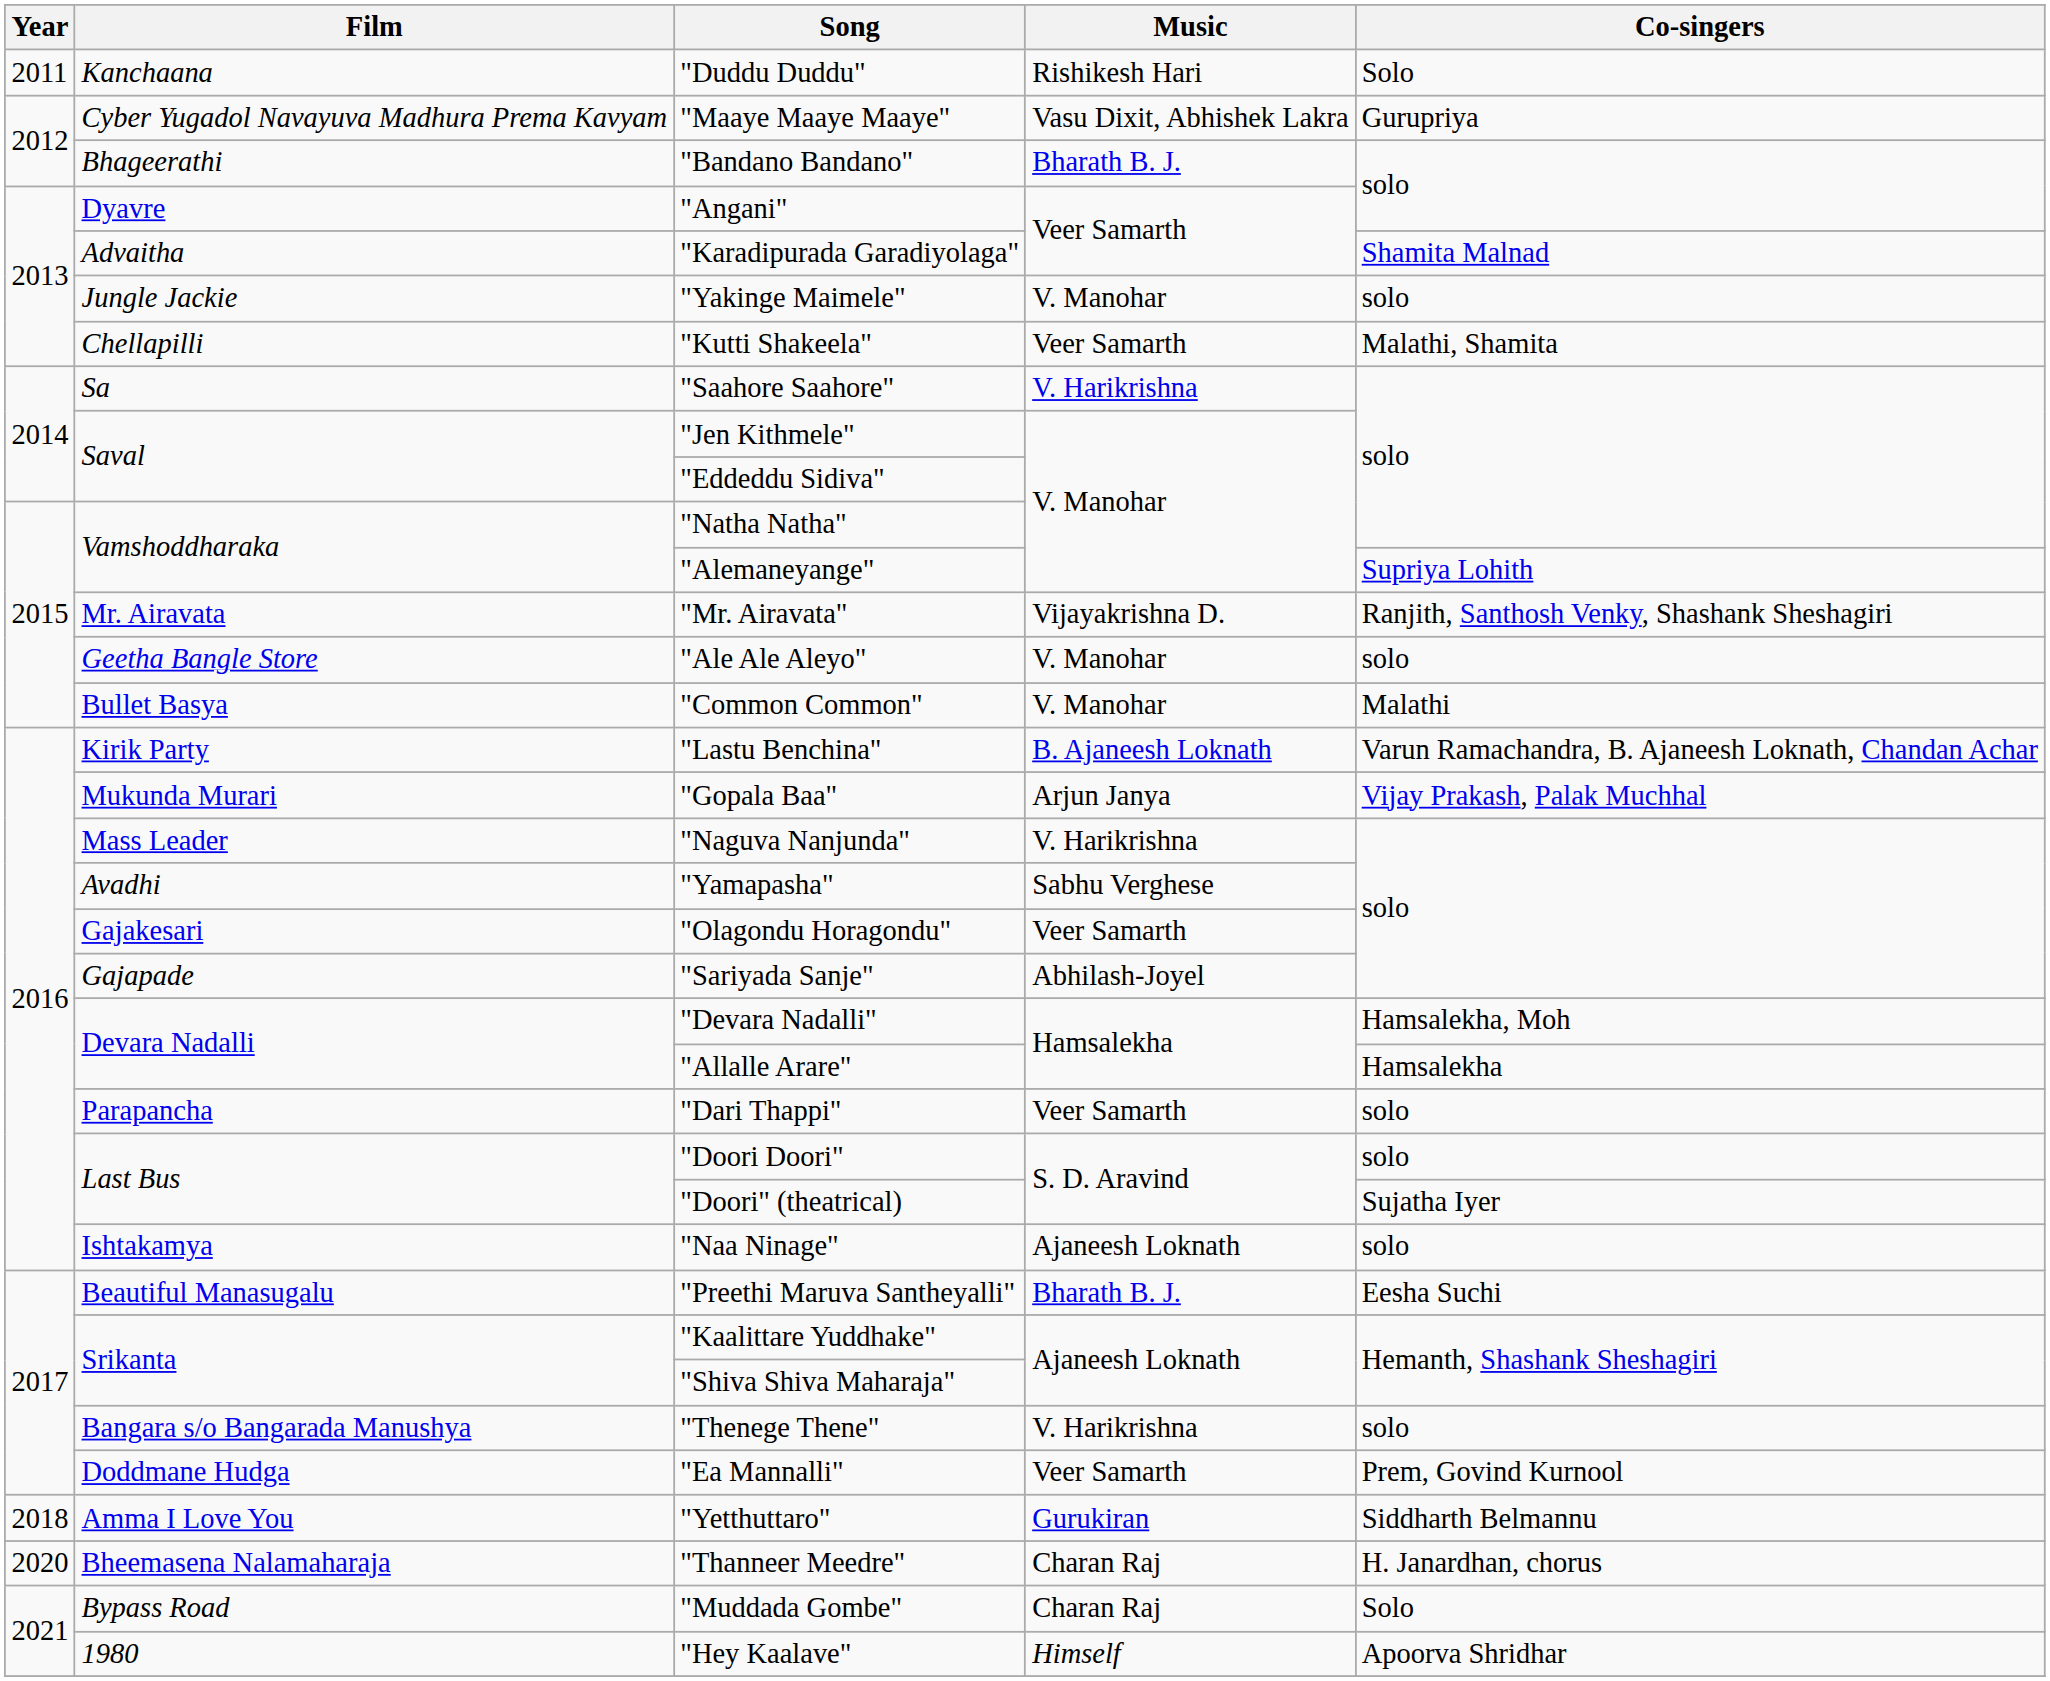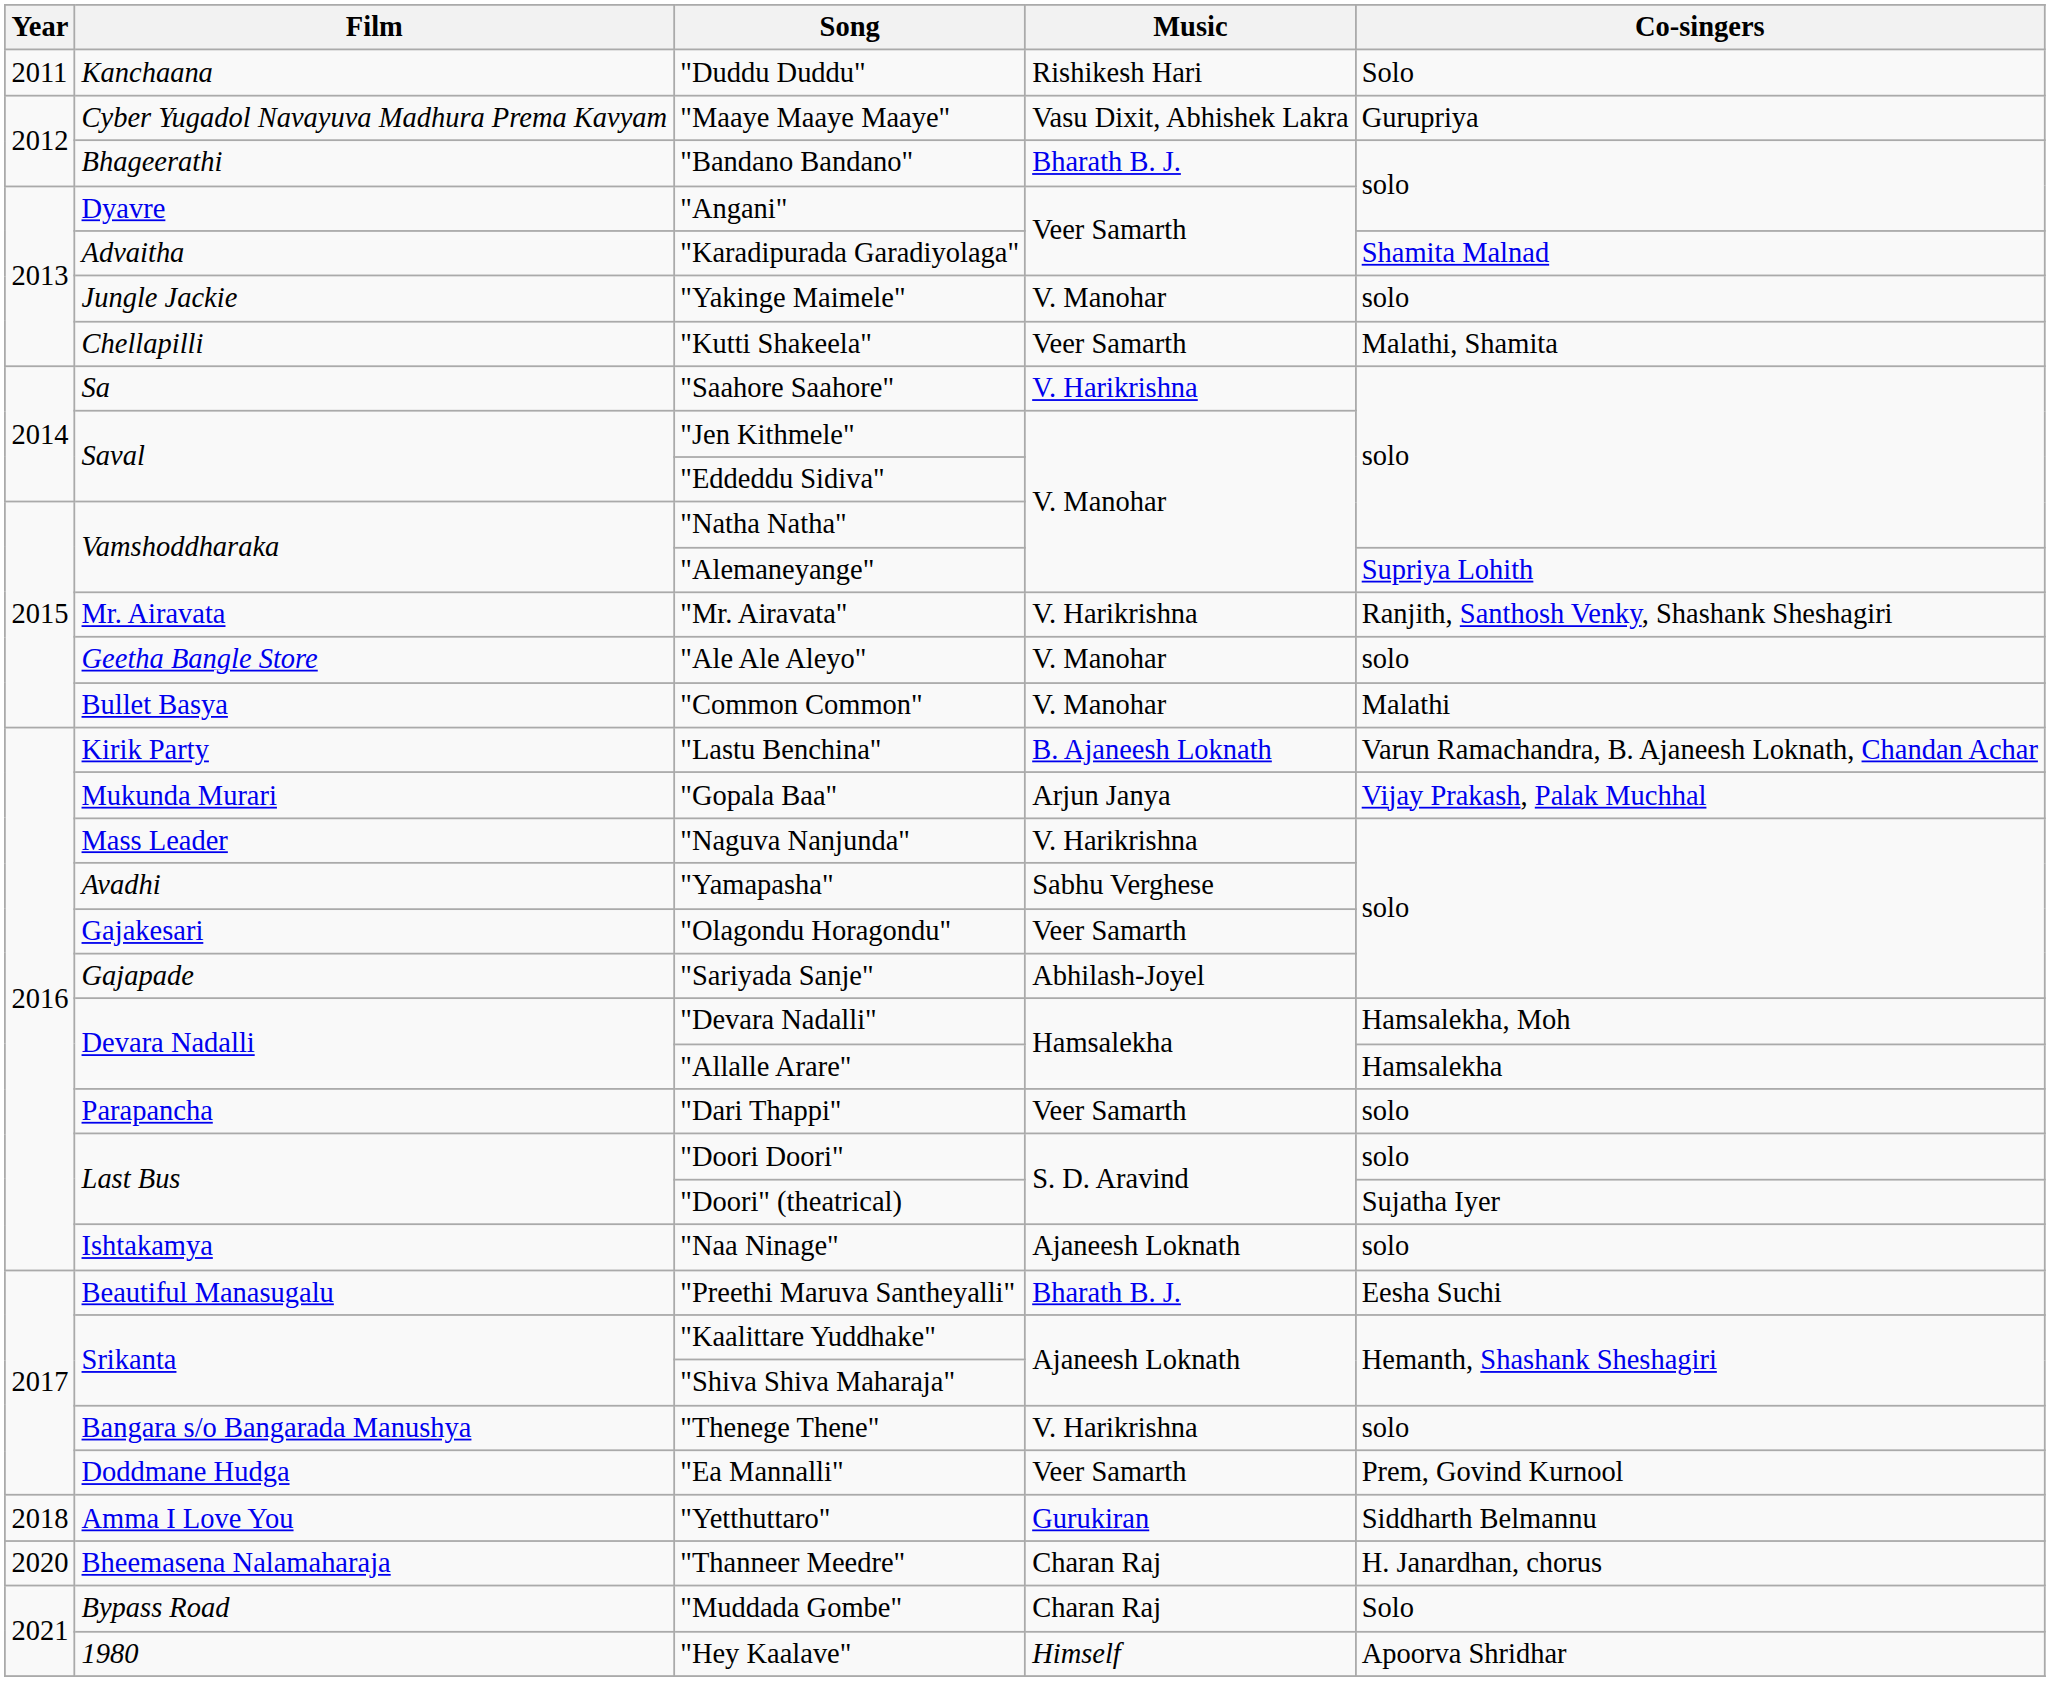"Mr. Airavata" | Music: Vijayakrishna D. -> V. Harikrishna
